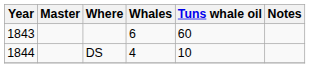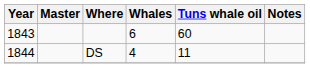DS | Tuns whale oil: 10 -> 11
